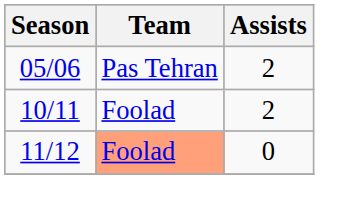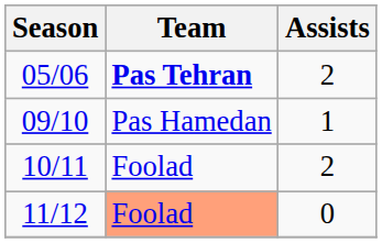05/06 | Team: normal -> bold
+ row: 09/10 | Pas Hamedan | 1
